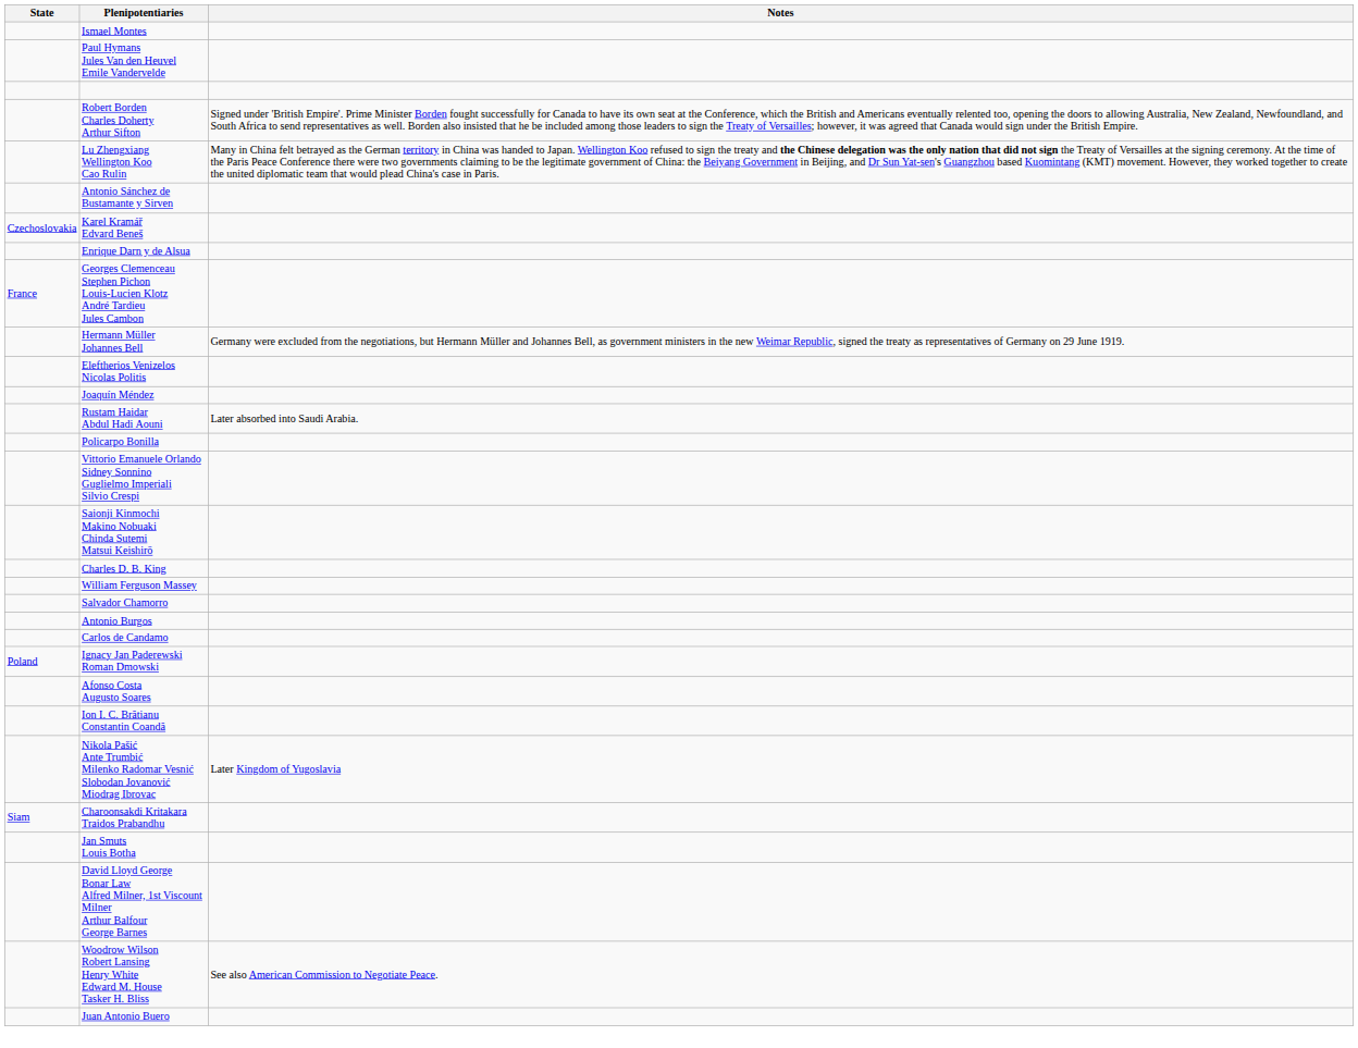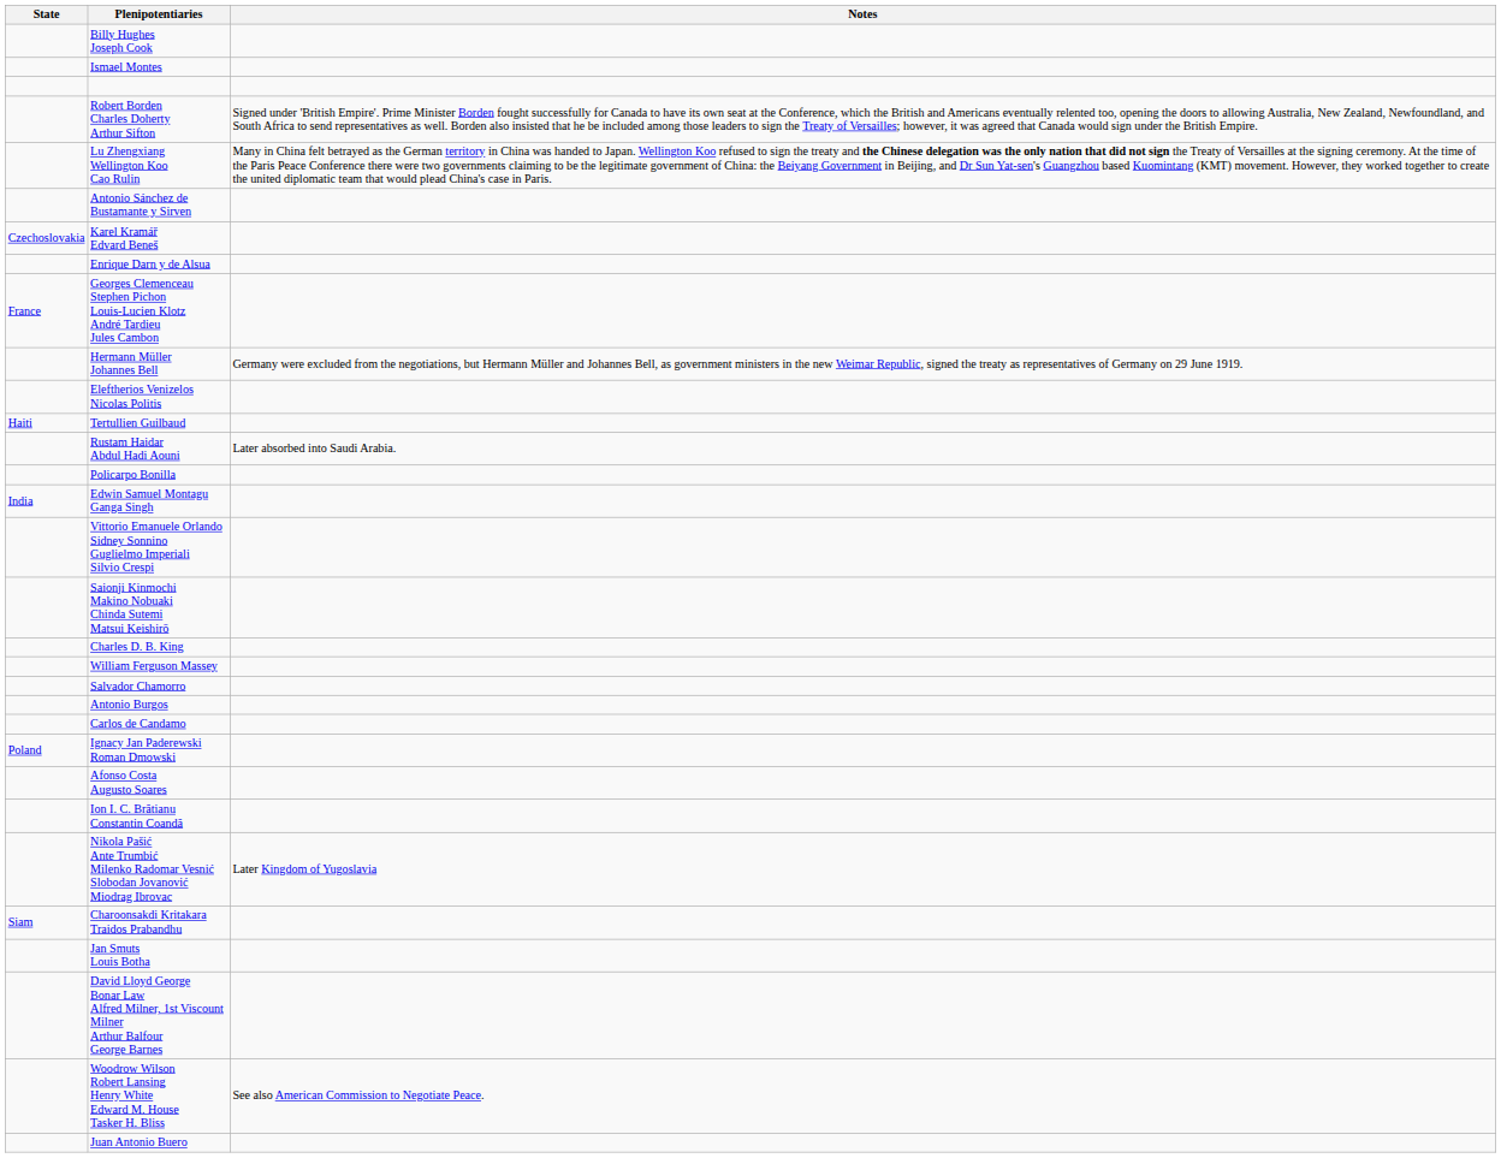+ row: Billy Hughes Joseph Cook
- row: Paul Hymans Jules Van den Heuvel Emile Vandervelde
- row: Joaquín Méndez
+ row: Haiti | Tertullien Guilbaud
+ row: India | Edwin Samuel Montagu Ganga Singh
